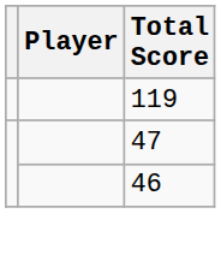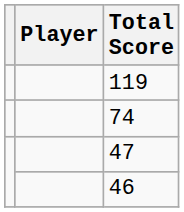+ row: 74
